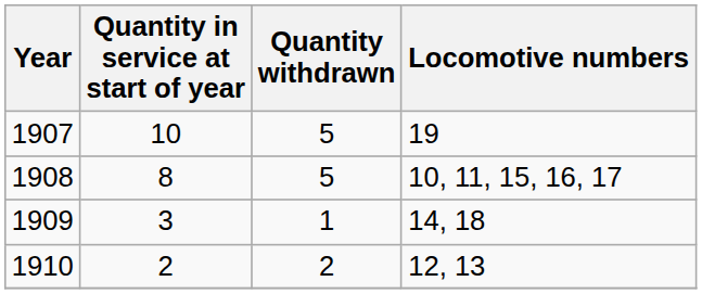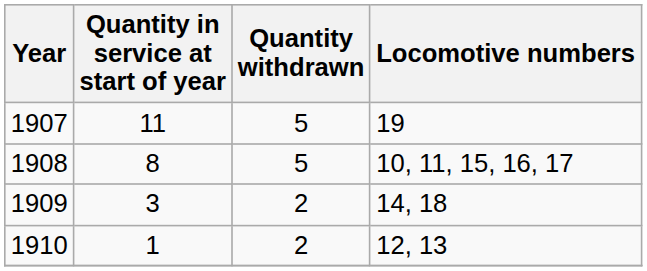1907 | Quantity in service at start of year: 10 -> 11
1909 | Quantity withdrawn: 1 -> 2
1910 | Quantity in service at start of year: 2 -> 1
